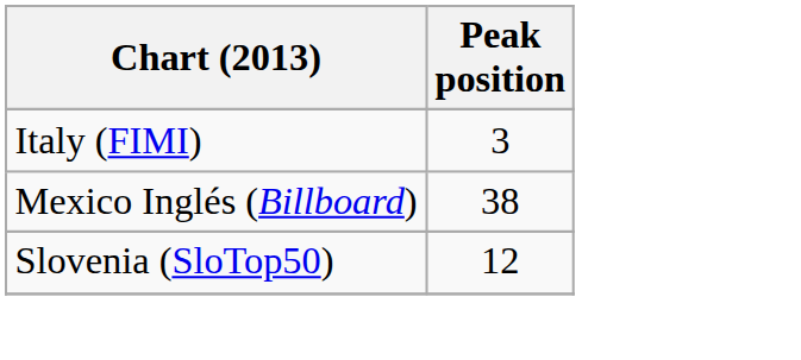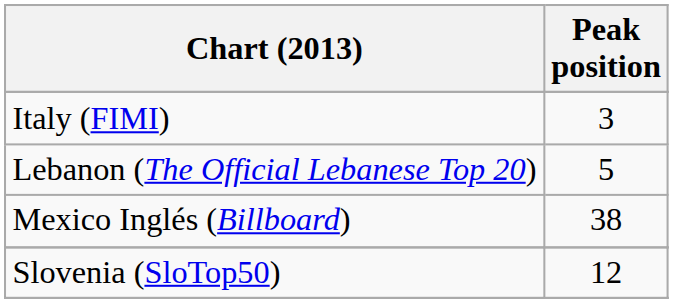+ row: Lebanon (The Official Lebanese Top 20) | 5
